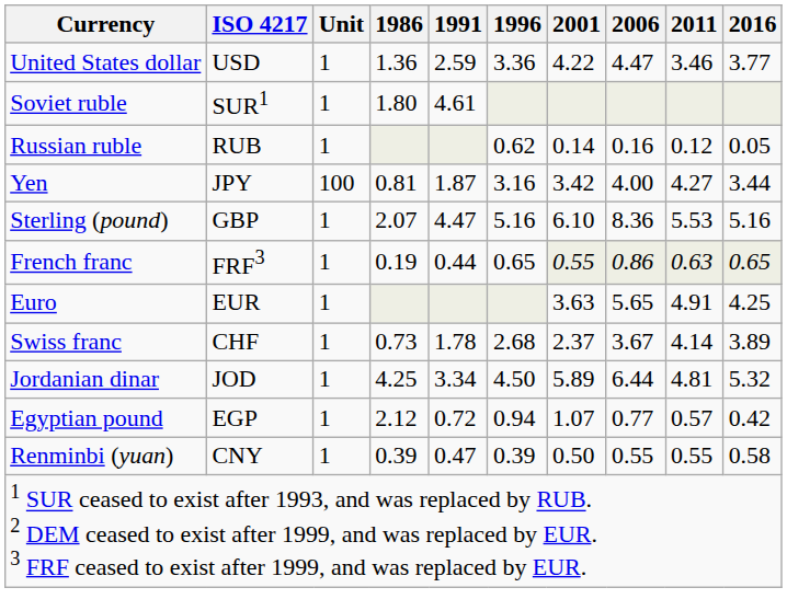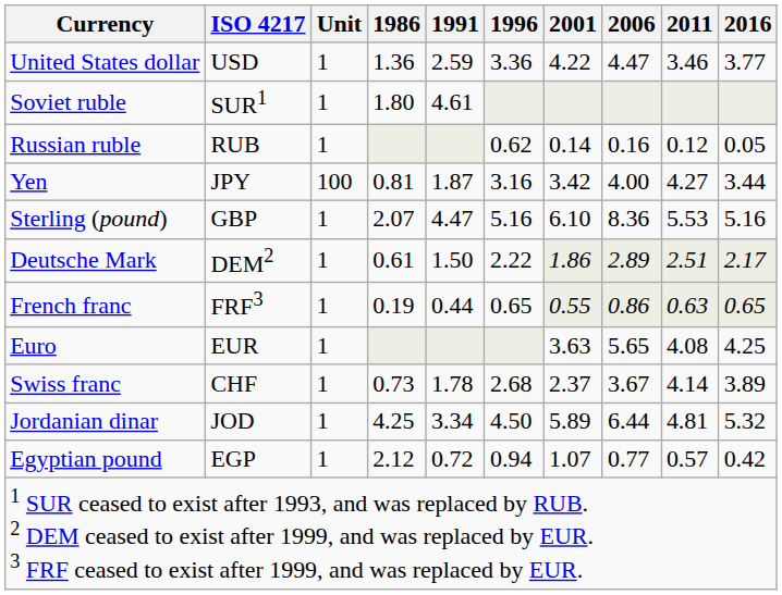+ row: Deutsche Mark | DEM2 | 1 | 0.61 | 1.50 | 2.22 | 1.86 | 2.89 | 2.51 | 2.17
Euro | 2011: 4.91 -> 4.08
- row: Renminbi (yuan) | CNY | 1 | 0.39 | 0.47 | 0.39 | 0.50 | 0.55 | 0.55 | 0.58
